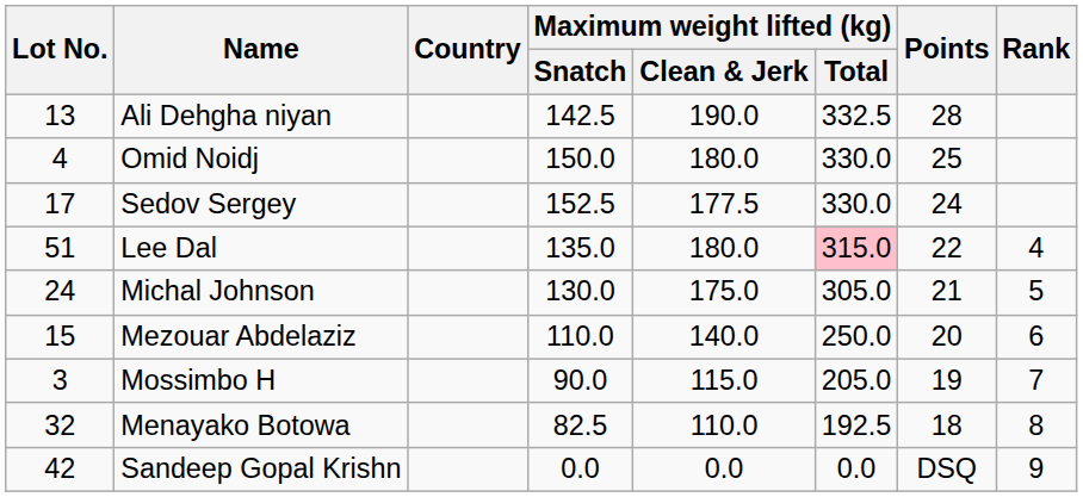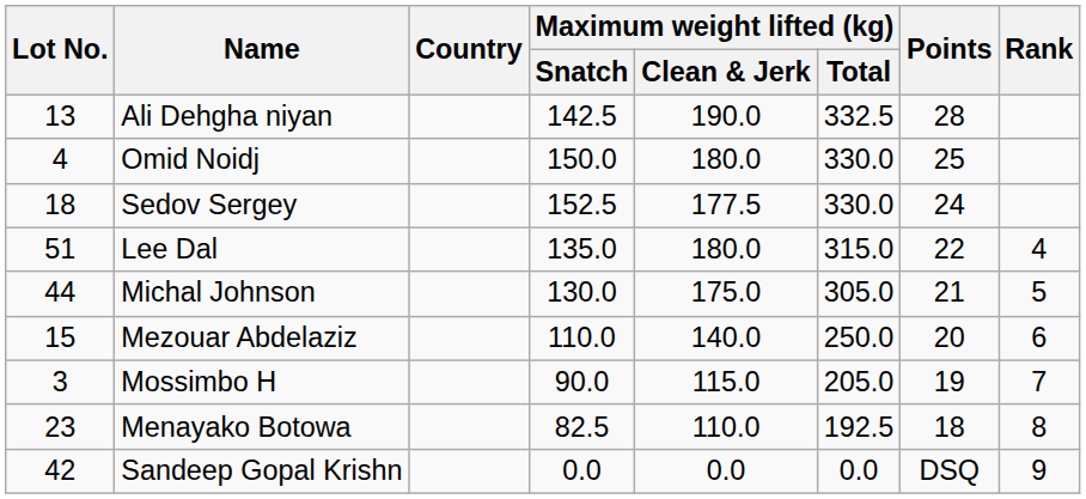Sedov Sergey | Lot No.: 17 -> 18
Lee Dal | Maximum weight lifted (kg) / Total: pink background -> no background
Michal Johnson | Lot No.: 24 -> 44
Menayako Botowa | Lot No.: 32 -> 23
